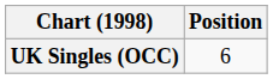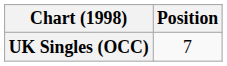UK Singles (OCC) | Position: 6 -> 7
